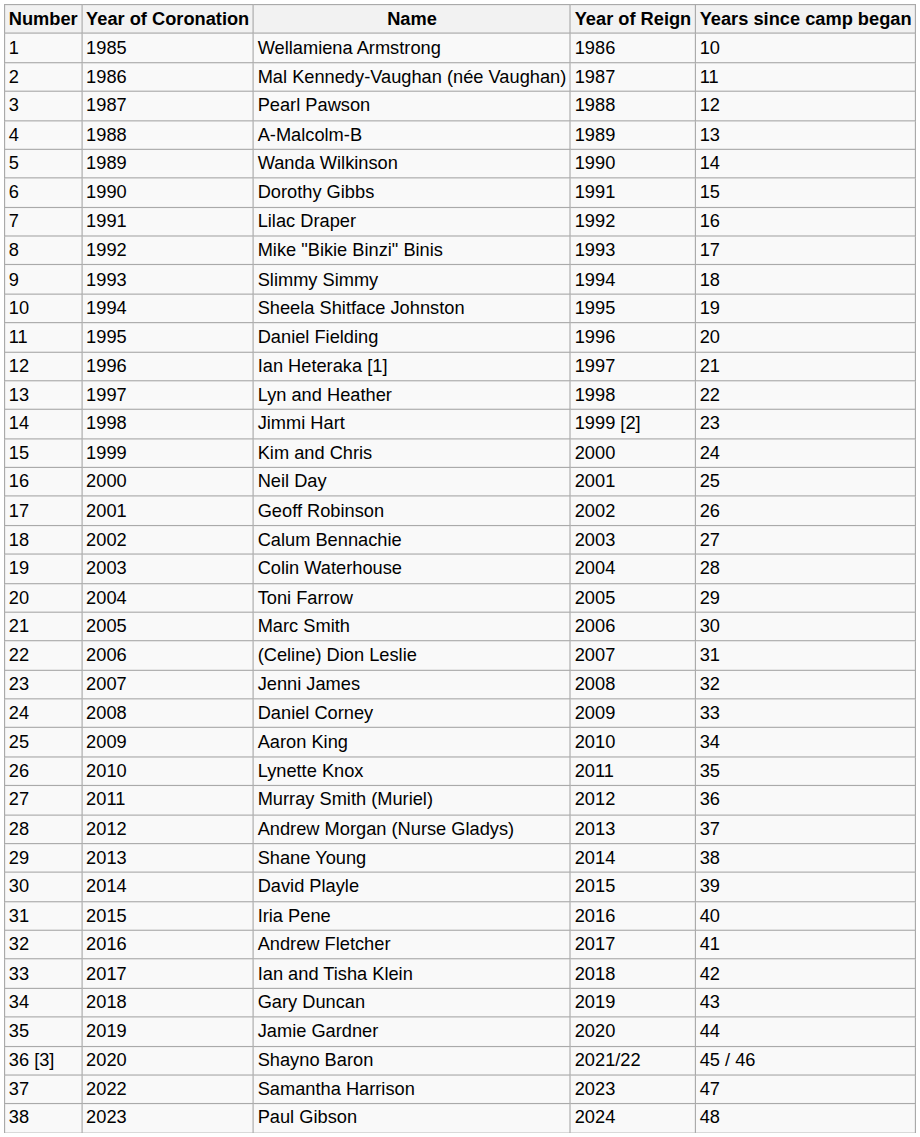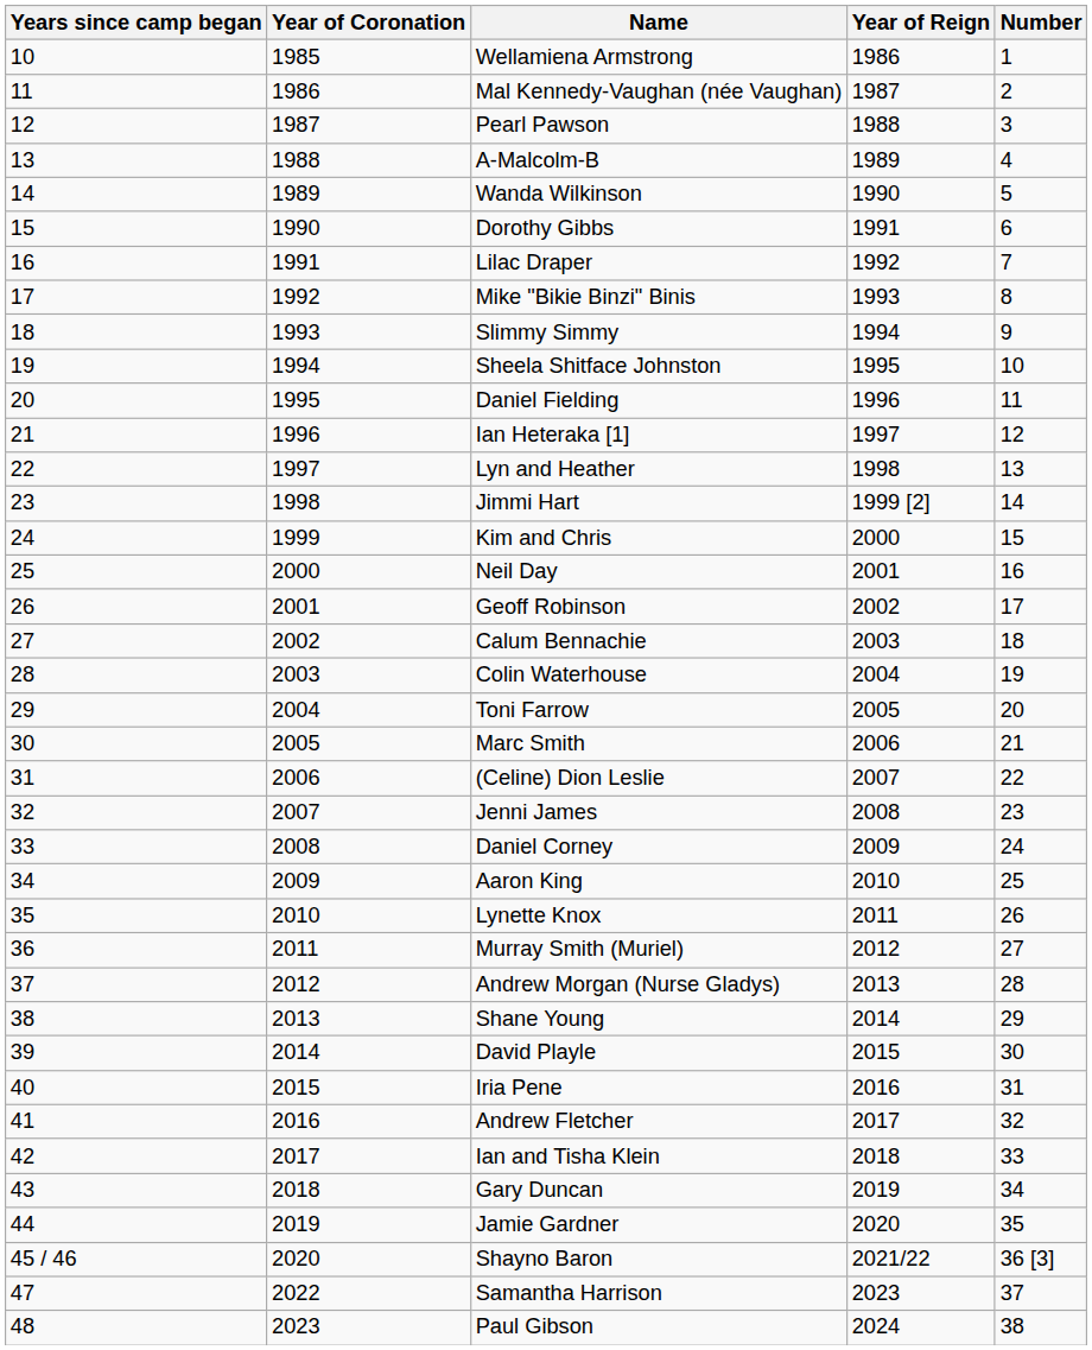columns swapped: Number <-> Years since camp began
